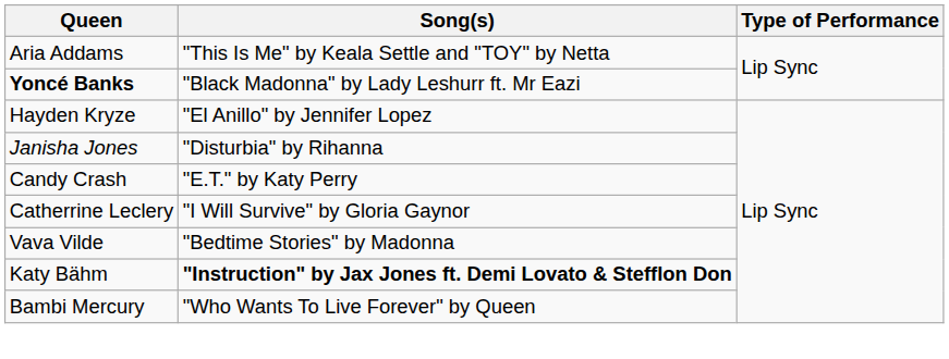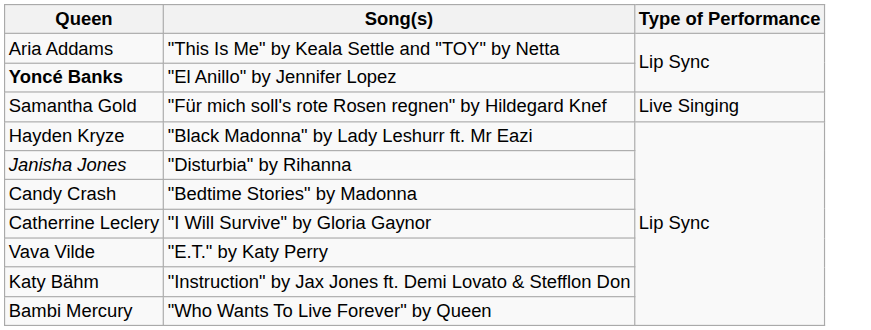Yoncé Banks | Song(s): "Black Madonna" by Lady Leshurr ft. Mr Eazi -> "El Anillo" by Jennifer Lopez
+ row: Samantha Gold | "Für mich soll's rote Rosen regnen" by Hildegard Knef | Live Singing
Hayden Kryze | Song(s): "El Anillo" by Jennifer Lopez -> "Black Madonna" by Lady Leshurr ft. Mr Eazi
Candy Crash | Song(s): "E.T." by Katy Perry -> "Bedtime Stories" by Madonna
Vava Vilde | Song(s): "Bedtime Stories" by Madonna -> "E.T." by Katy Perry
Katy Bähm | Song(s): bold -> normal
